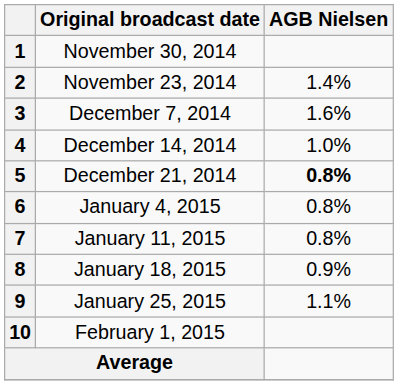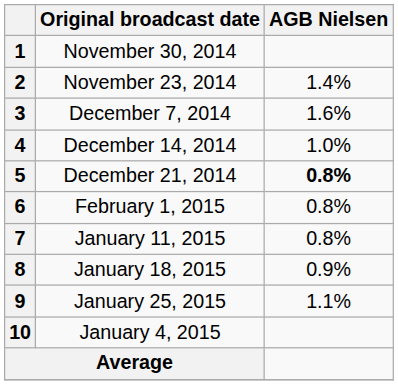6 | Original broadcast date: January 4, 2015 -> February 1, 2015
10 | Original broadcast date: February 1, 2015 -> January 4, 2015
